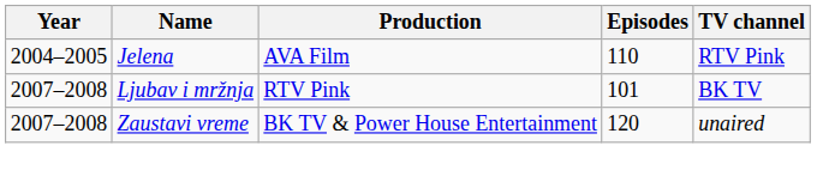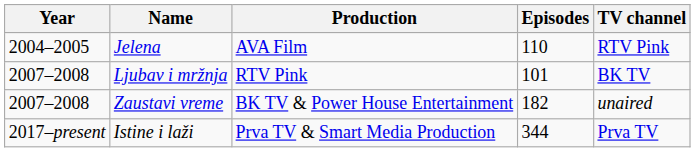Zaustavi vreme | Episodes: 120 -> 182
+ row: 2017–present | Istine i laži | Prva TV & Smart Media Production | 344 | Prva TV
